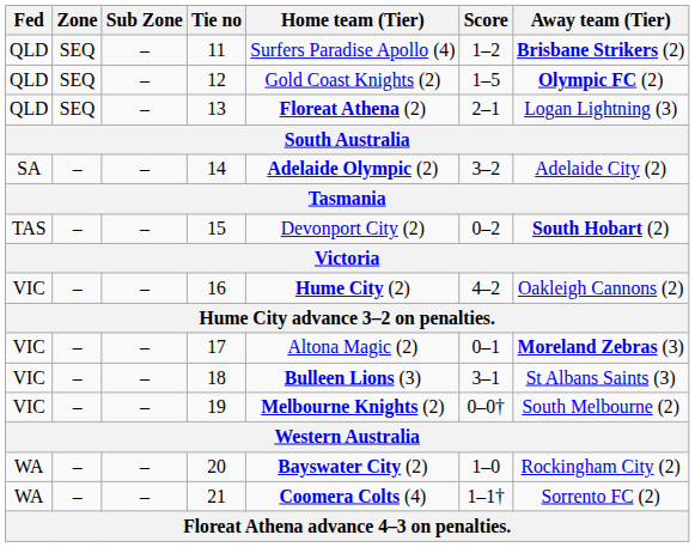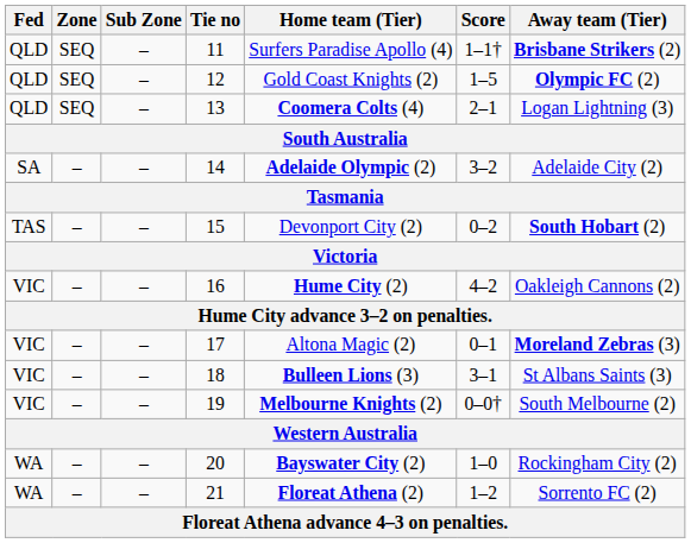11 | Score: 1–2 -> 1–1†
13 | Home team (Tier): Floreat Athena (2) -> Coomera Colts (4)
21 | Home team (Tier): Coomera Colts (4) -> Floreat Athena (2)
21 | Score: 1–1† -> 1–2
